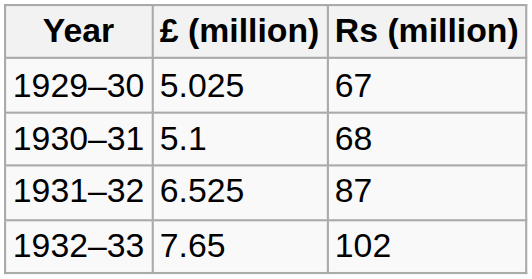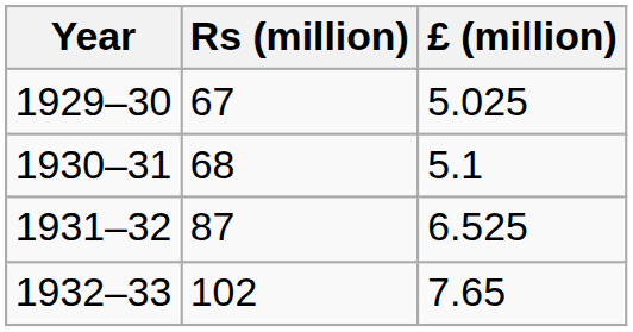columns swapped: Rs (million) <-> £ (million)
